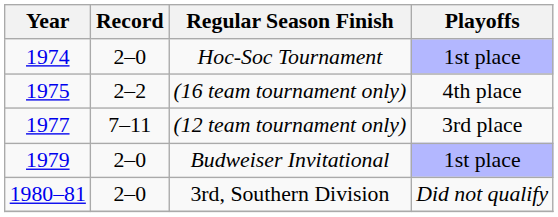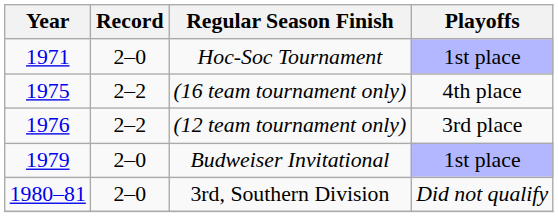Hoc-Soc Tournament | Year: 1974 -> 1971
(12 team tournament only) | Year: 1977 -> 1976
(12 team tournament only) | Record: 7–11 -> 2–2
